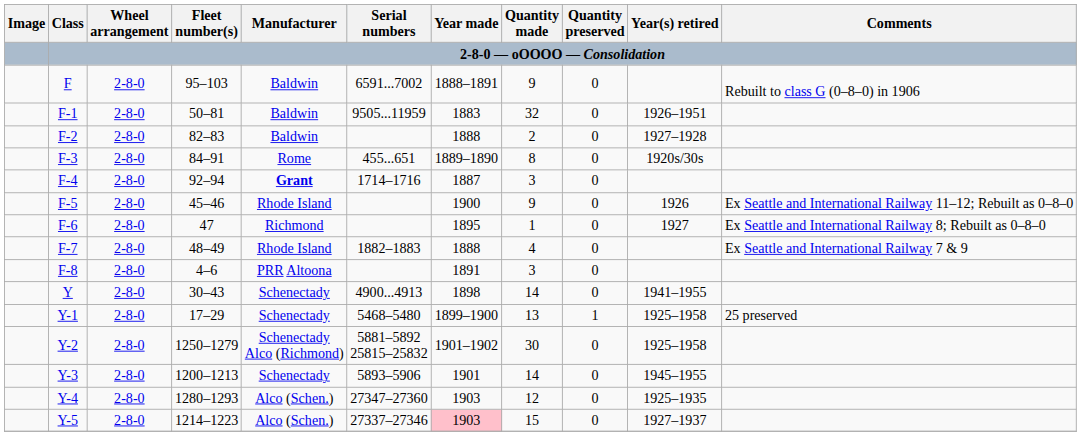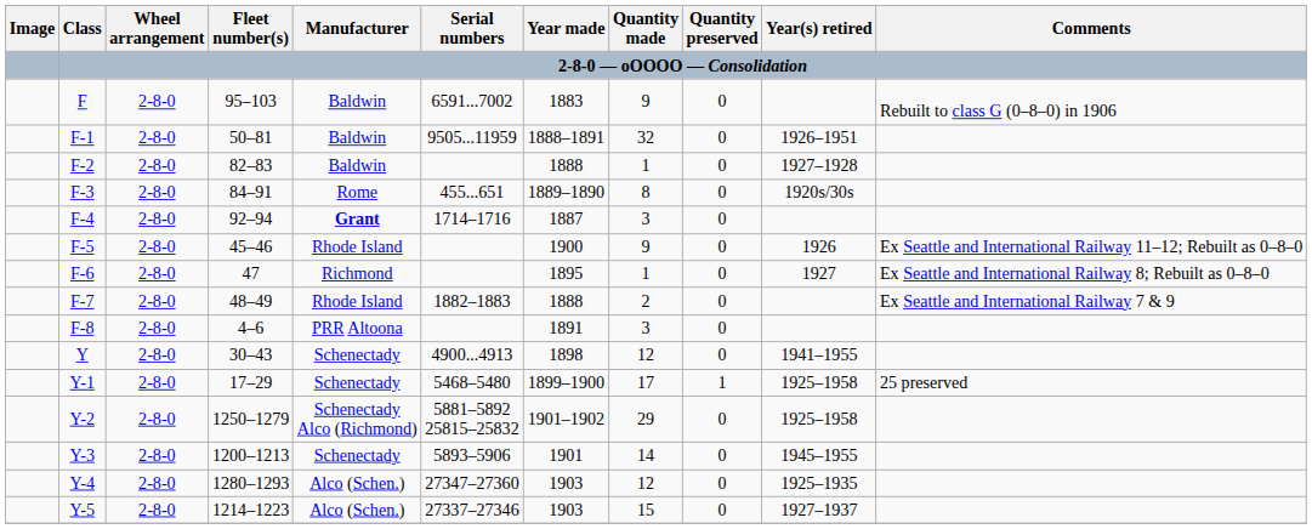F | Year made: 1888–1891 -> 1883
F-1 | Year made: 1883 -> 1888–1891
F-2 | Quantity made: 2 -> 1
F-7 | Quantity made: 4 -> 2
Y | Quantity made: 14 -> 12
Y-1 | Quantity made: 13 -> 17
Y-2 | Quantity made: 30 -> 29
Y-5 | Year made: pink background -> no background
